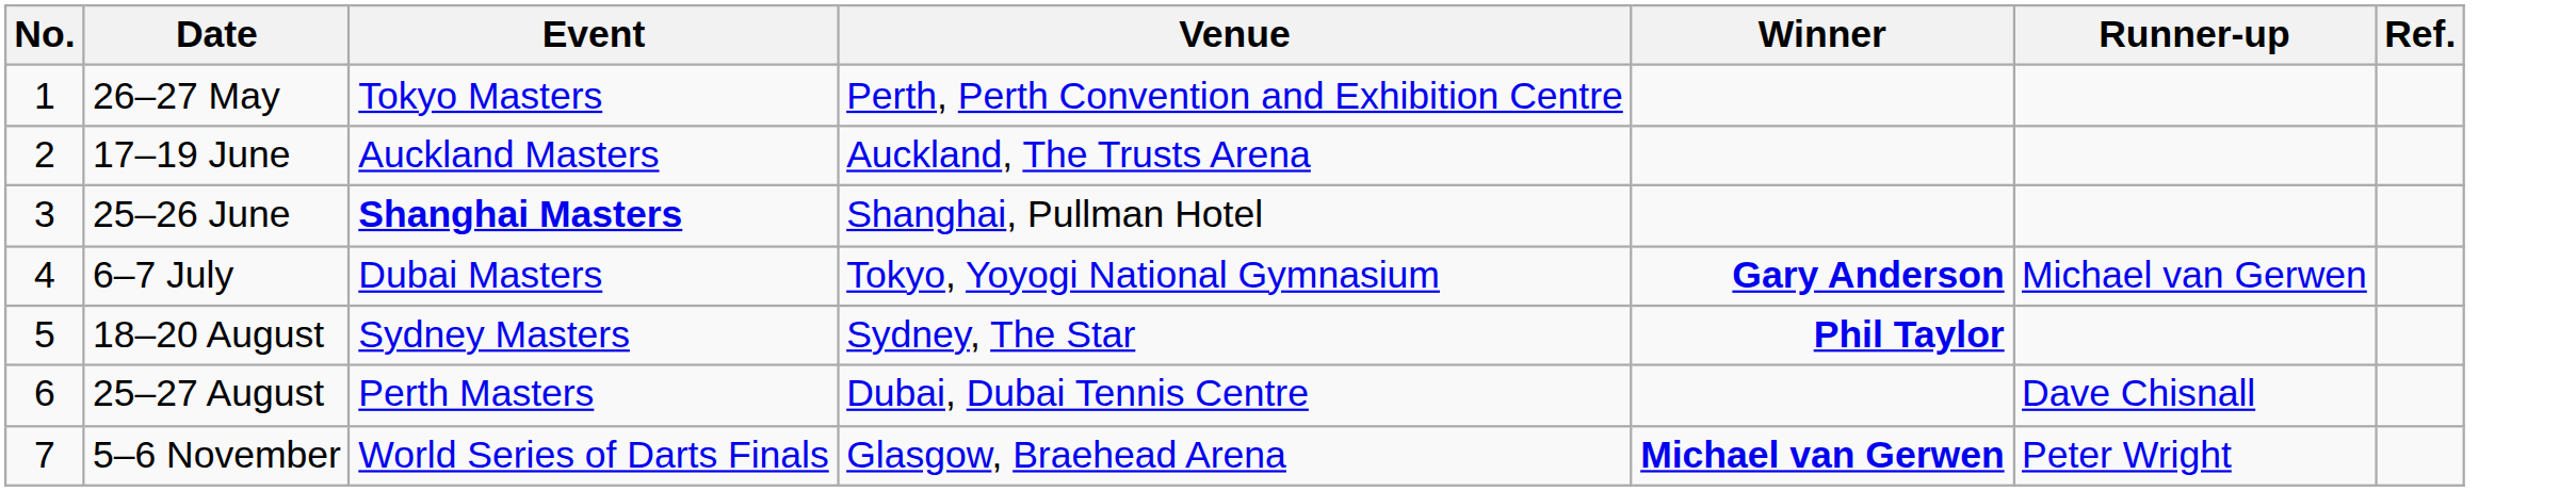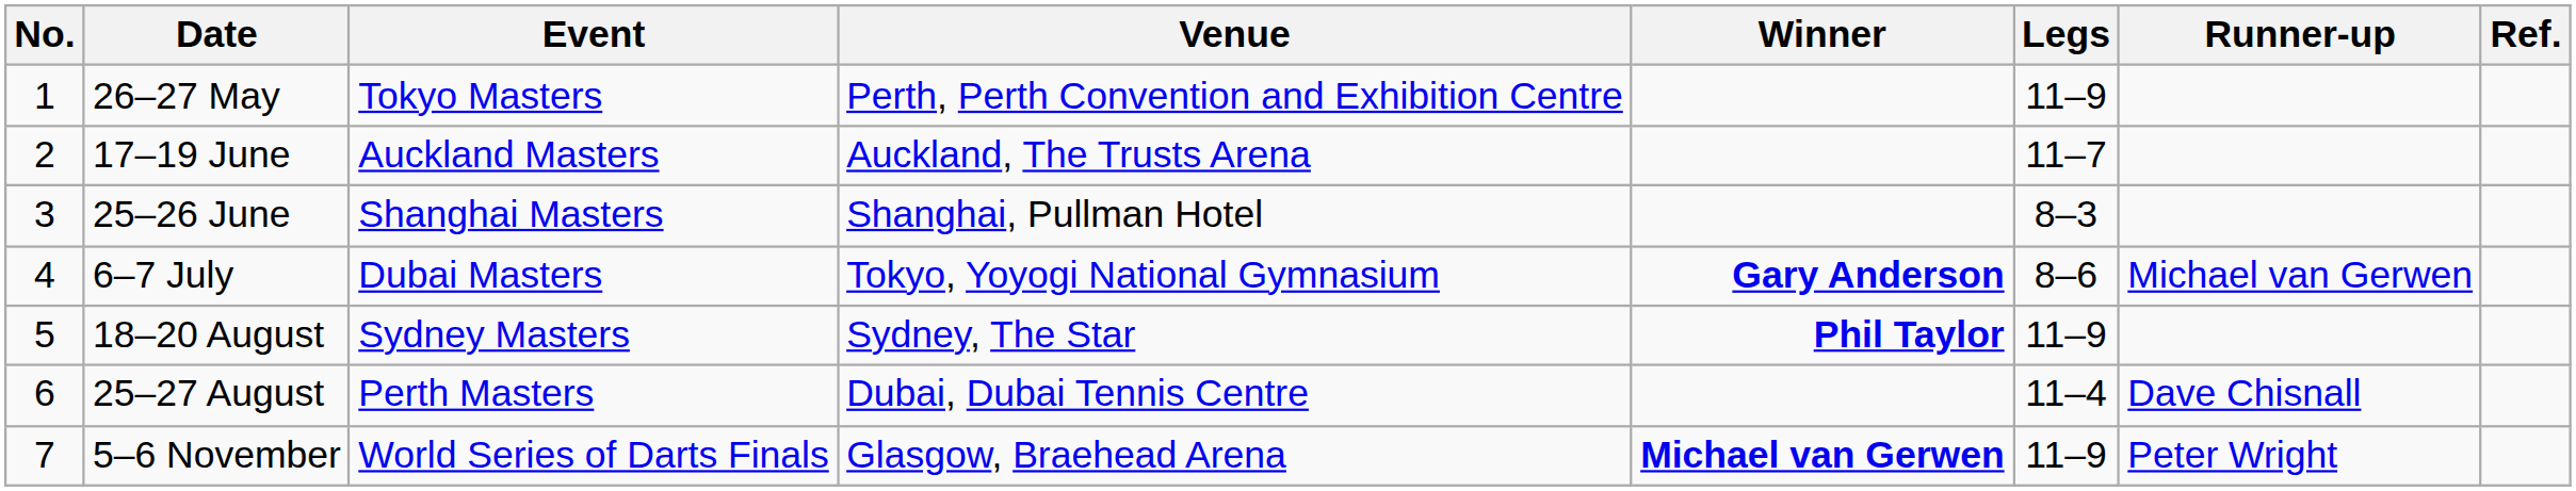+ column: Legs | 11–9 | 11–7 | 8–3 | 8–6 | 11–9 | 11–4 | 11–9
25–26 June | Event: bold -> normal
